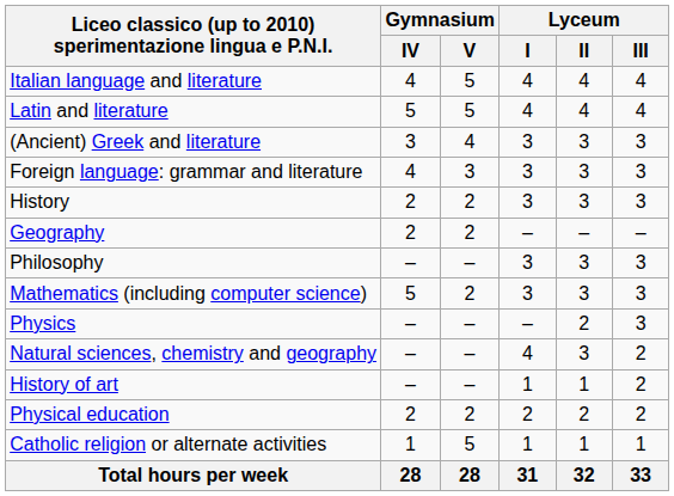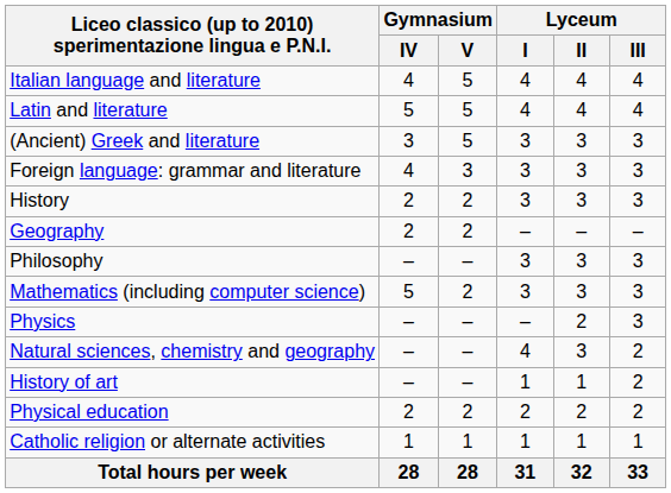(Ancient) Greek and literature | Gymnasium / V: 4 -> 5
Catholic religion or alternate activities | Gymnasium / V: 5 -> 1
